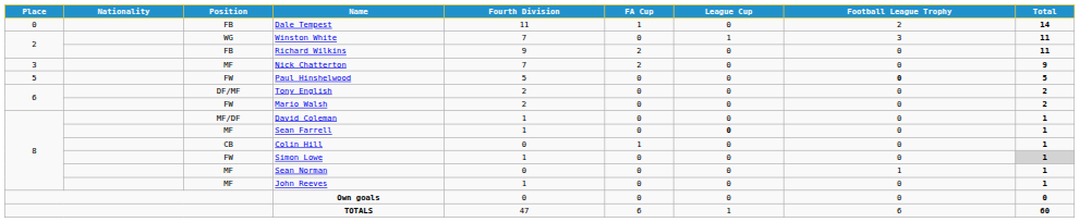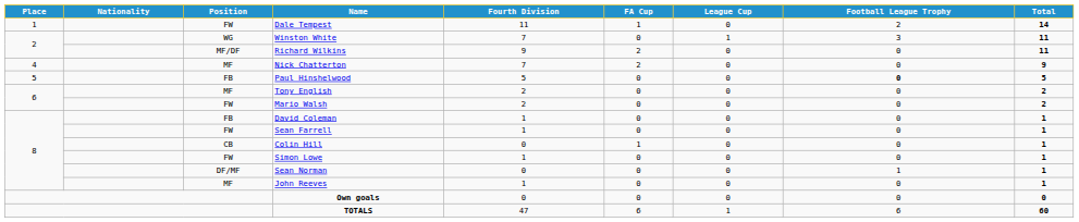Dale Tempest | Place: 0 -> 1
Dale Tempest | Position: FB -> FW
Richard Wilkins | Position: FB -> MF/DF
Nick Chatterton | Place: 3 -> 4
Paul Hinshelwood | Position: FW -> FB
Tony English | Position: DF/MF -> MF
David Coleman | Position: MF/DF -> FB
Sean Farrell | Position: MF -> FW
Sean Farrell | League Cup: bold -> normal
Simon Lowe | Total: lightgrey background -> no background
Sean Norman | Position: MF -> DF/MF
